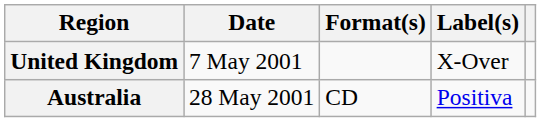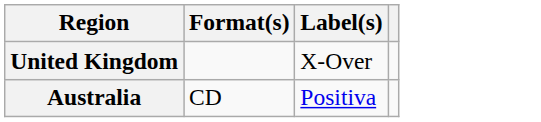- column: Date | 7 May 2001 | 28 May 2001
